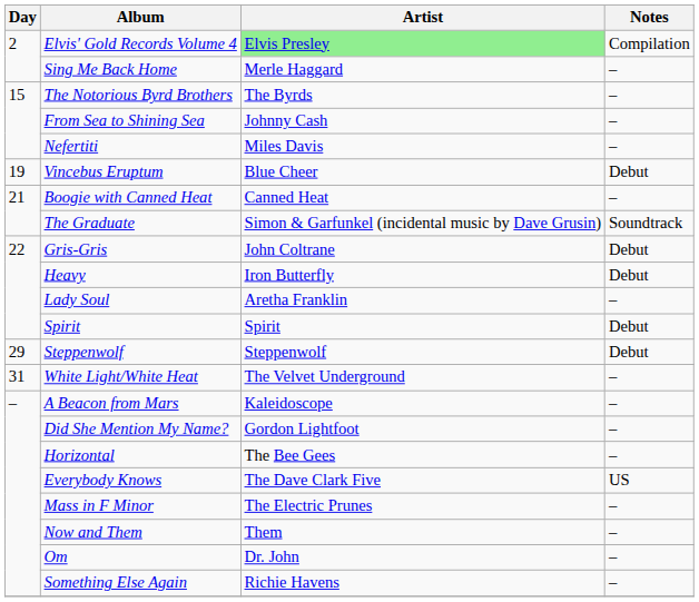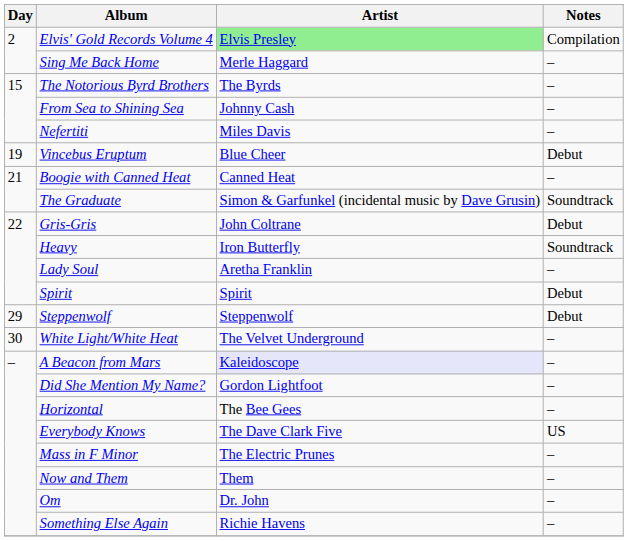Heavy | Notes: Debut -> Soundtrack
White Light/White Heat | Day: 31 -> 30
A Beacon from Mars | Artist: no background -> lavender background
